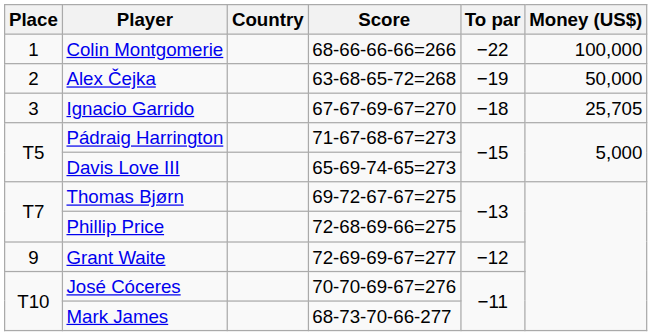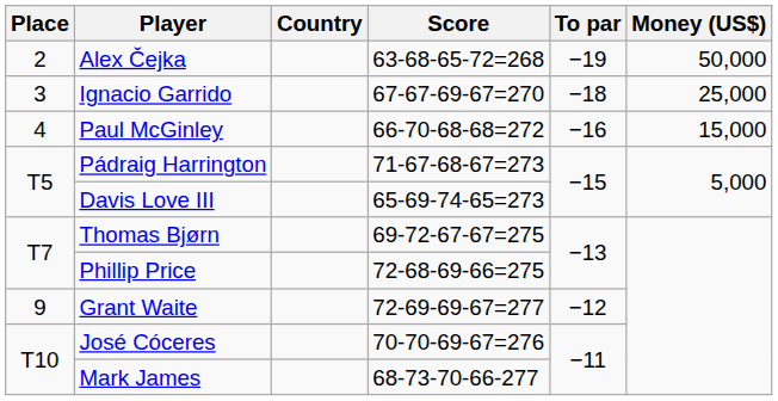- row: 1 | Colin Montgomerie | 68-66-66-66=266 | −22 | 100,000
Ignacio Garrido | Money (US$): 25,705 -> 25,000
+ row: 4 | Paul McGinley | 66-70-68-68=272 | −16 | 15,000
